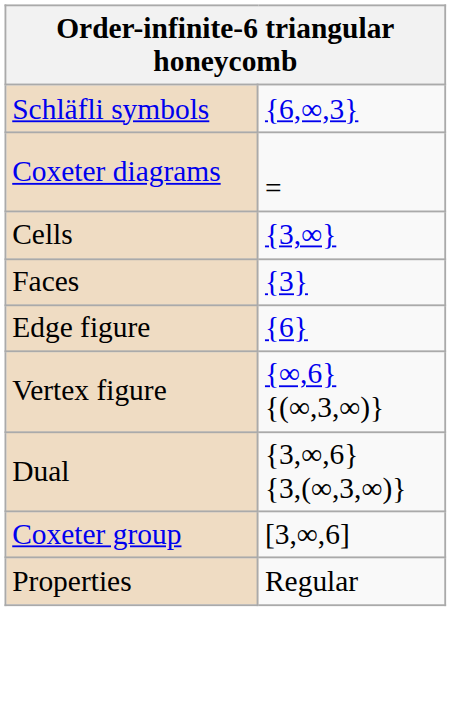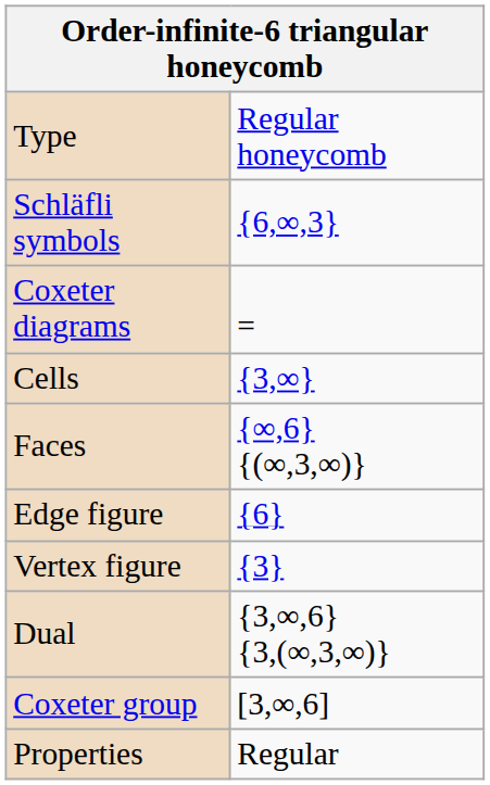+ row: Type | Regular honeycomb
Faces | column 2: {3} -> {∞,6} {(∞,3,∞)}
Vertex figure | column 2: {∞,6} {(∞,3,∞)} -> {3}
